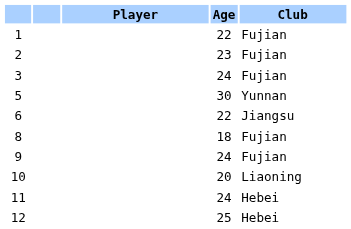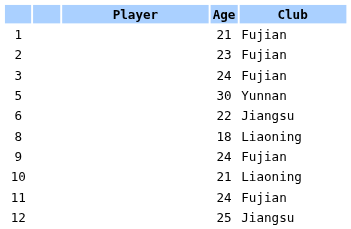1 | Age: 22 -> 21
8 | Club: Fujian -> Liaoning
10 | Age: 20 -> 21
11 | Club: Hebei -> Fujian
12 | Club: Hebei -> Jiangsu
